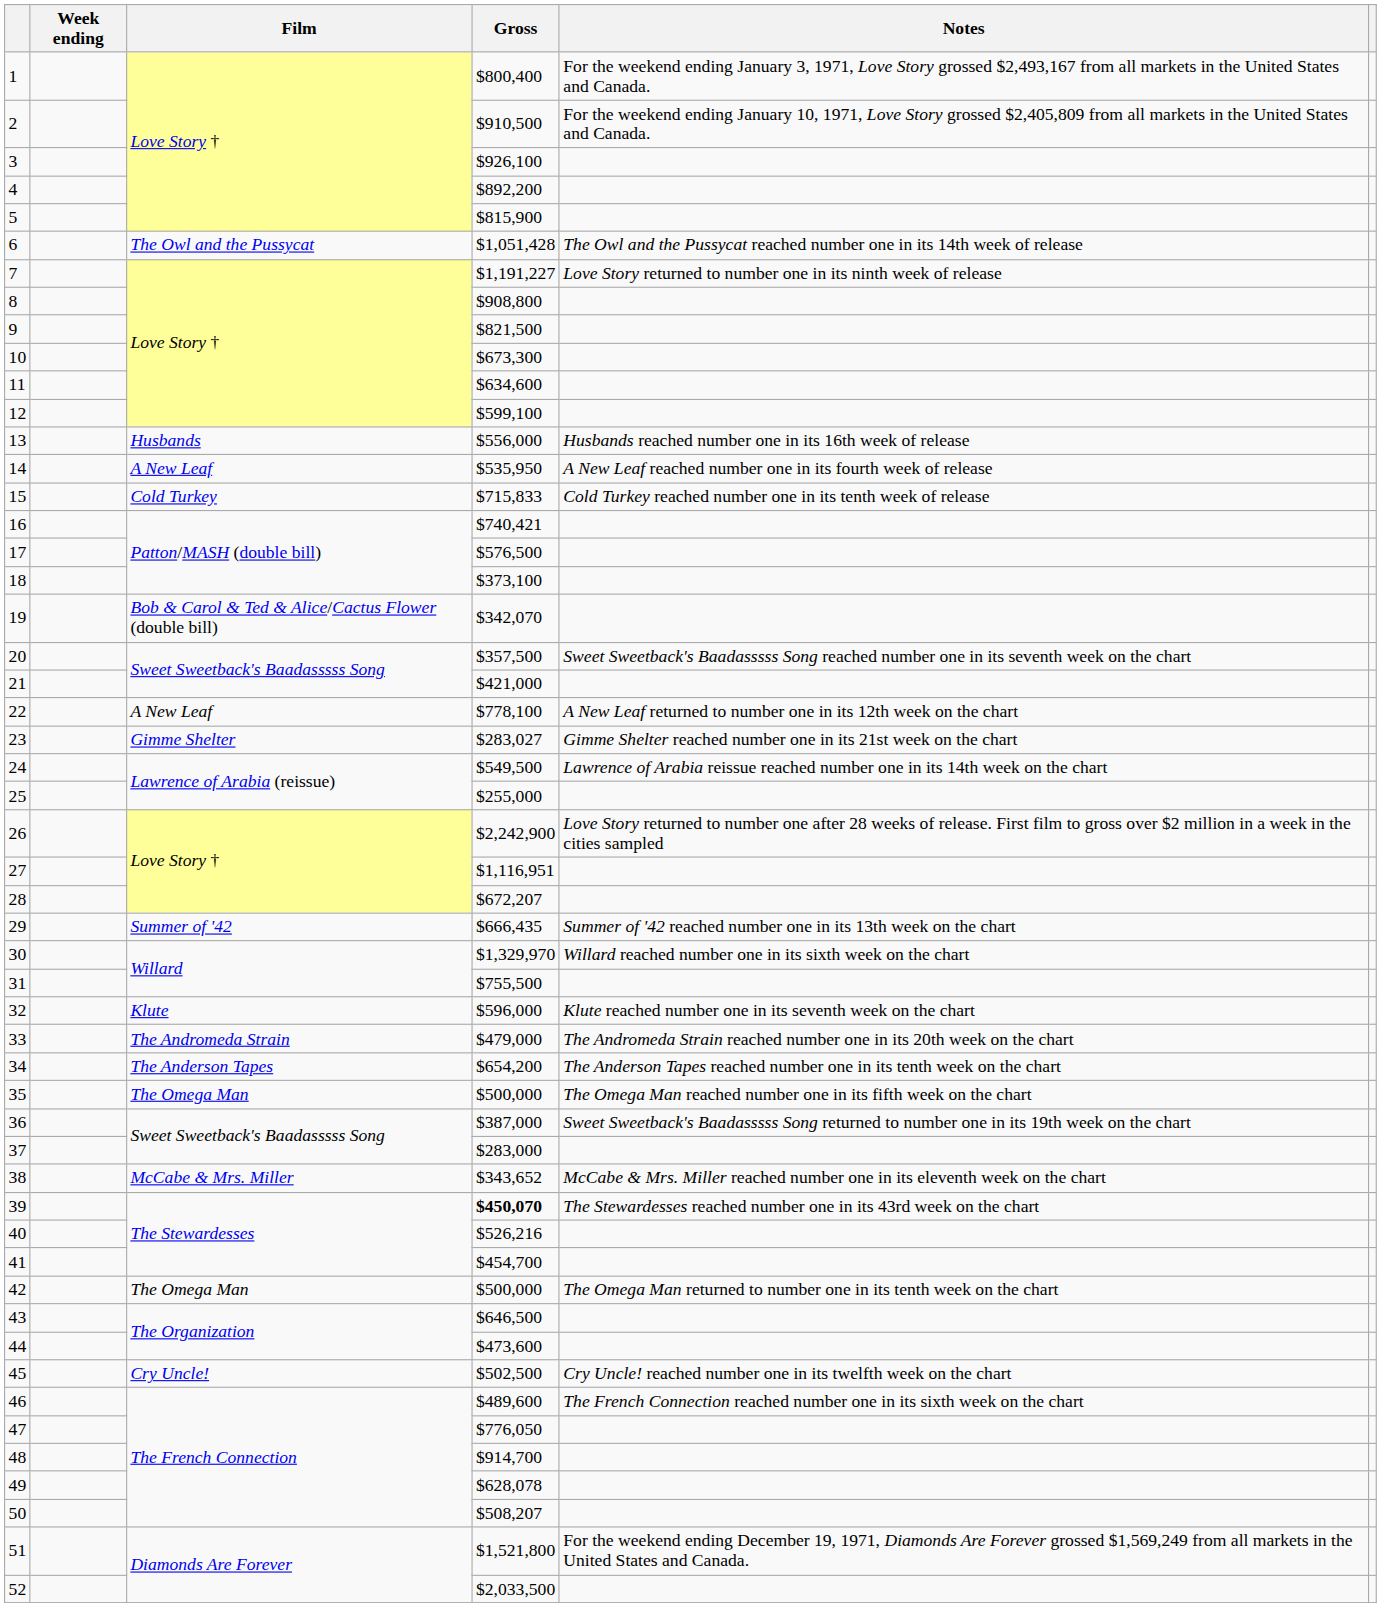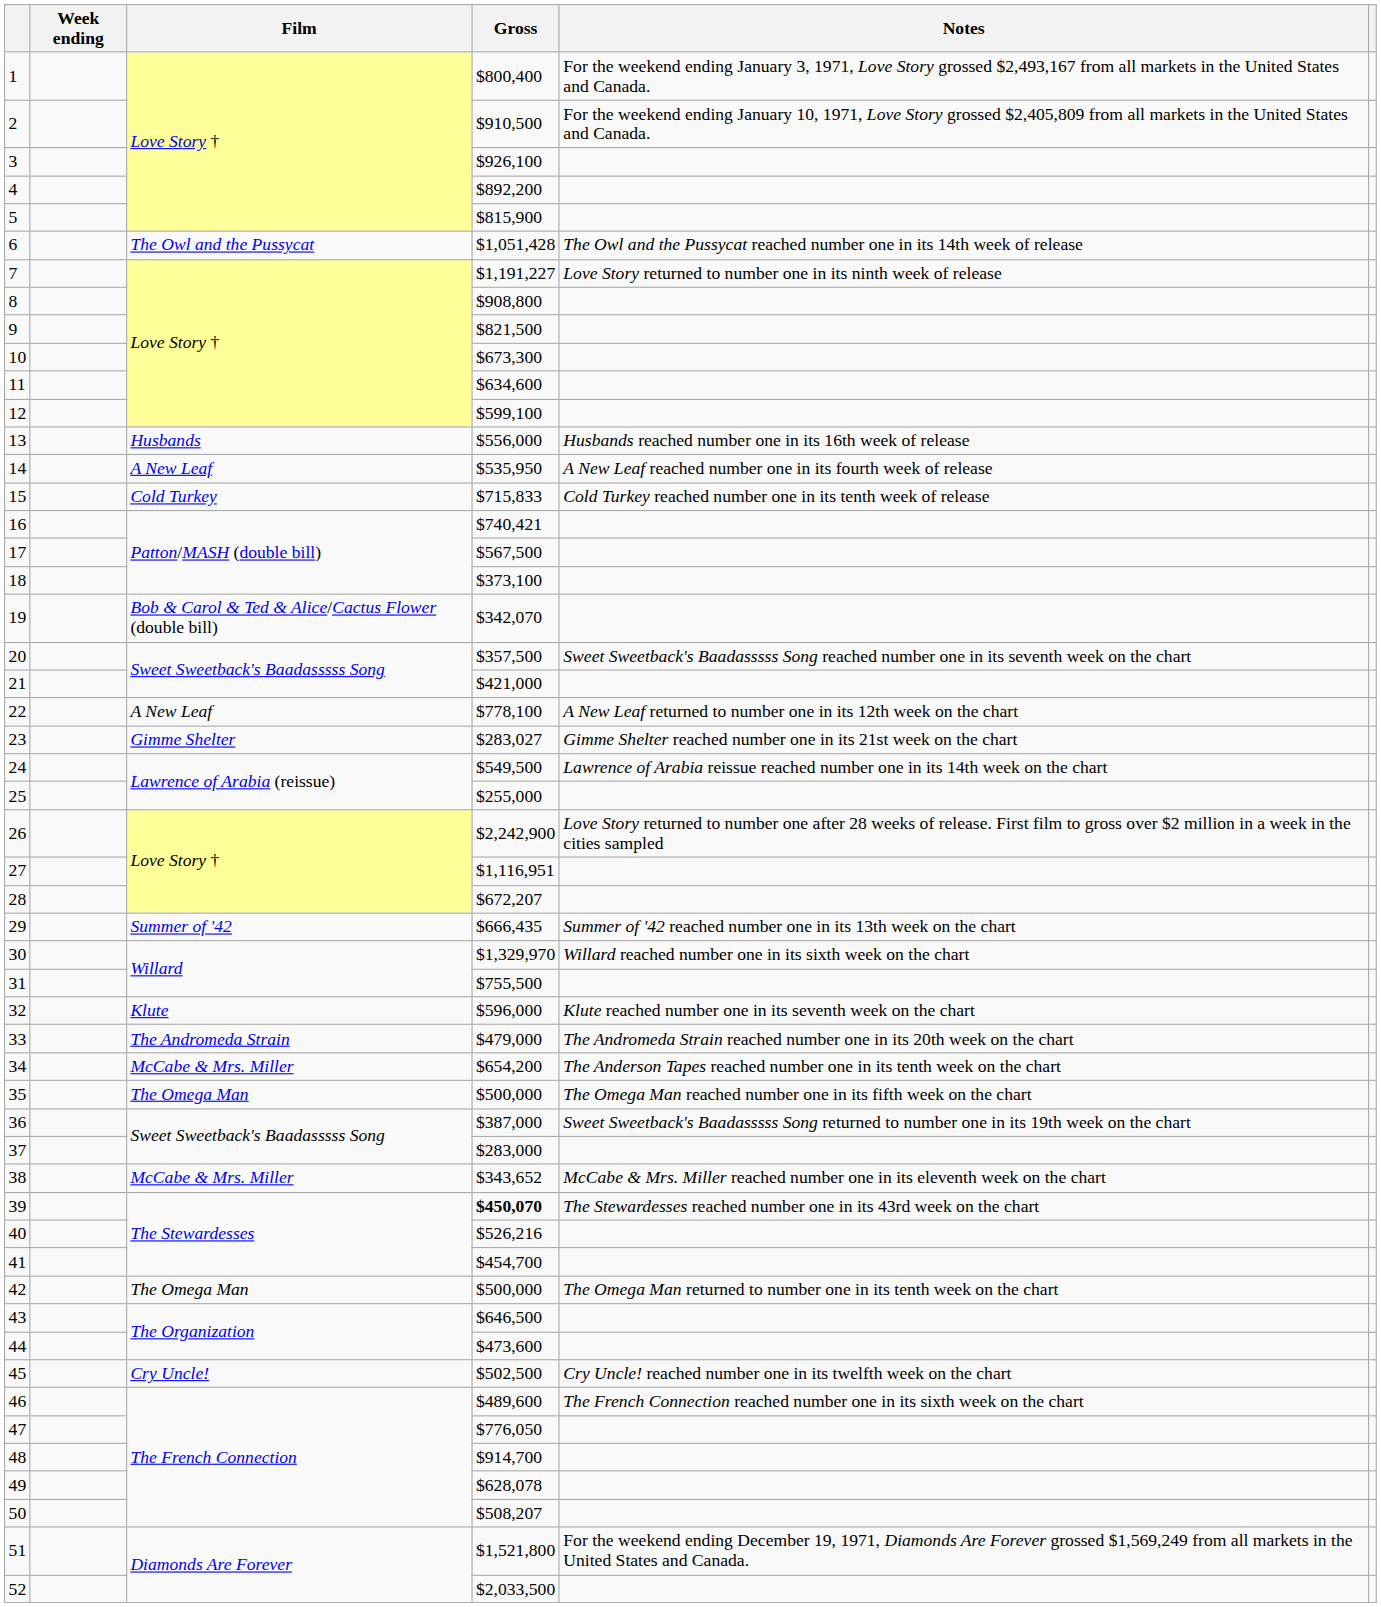17 | Gross: $576,500 -> $567,500
34 | Film: The Anderson Tapes -> McCabe & Mrs. Miller
